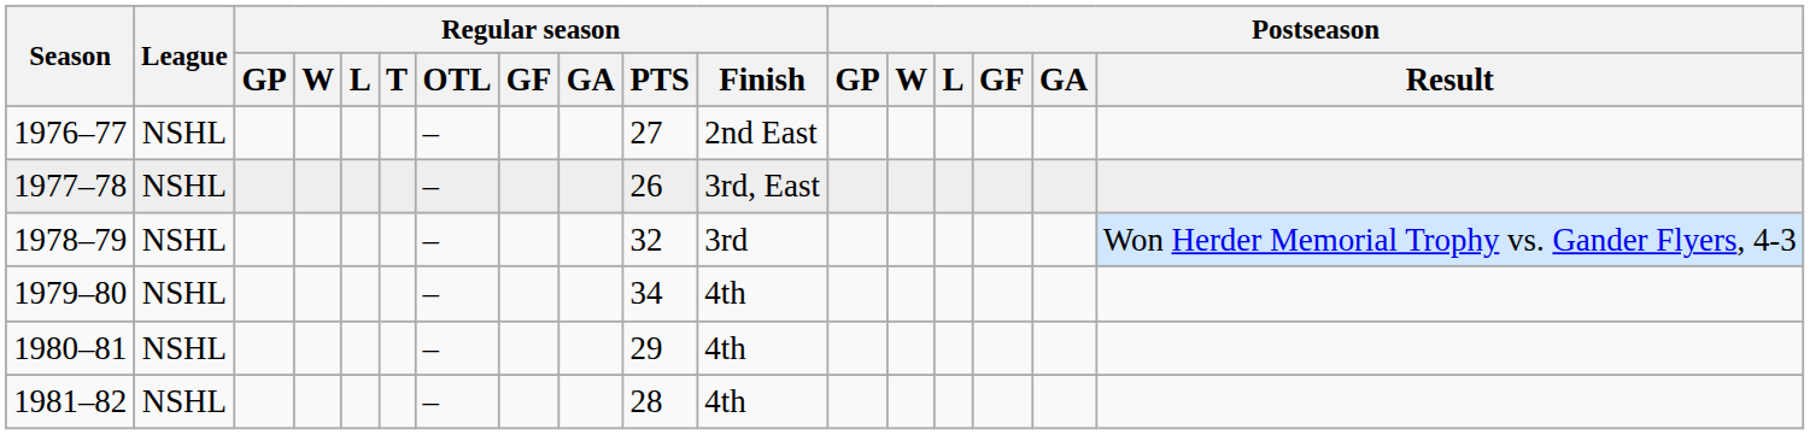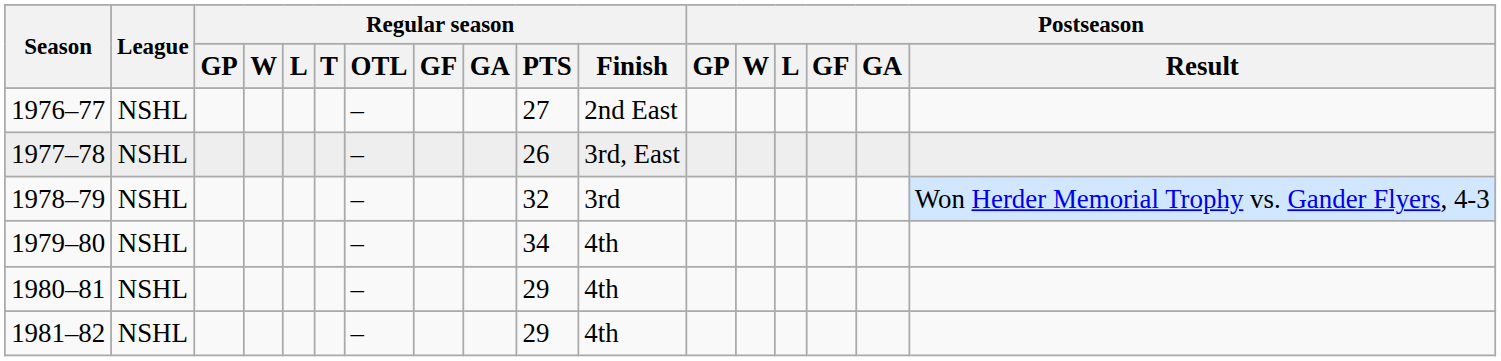1981–82 | Regular season / PTS: 28 -> 29
